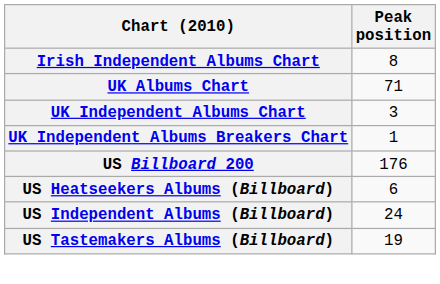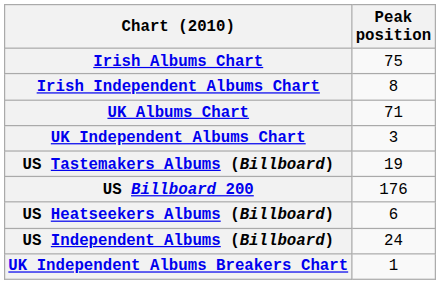+ row: Irish Albums Chart | 75
rows swapped: UK Independent Albums Breakers Chart <-> US Tastemakers Albums (Billboard)
